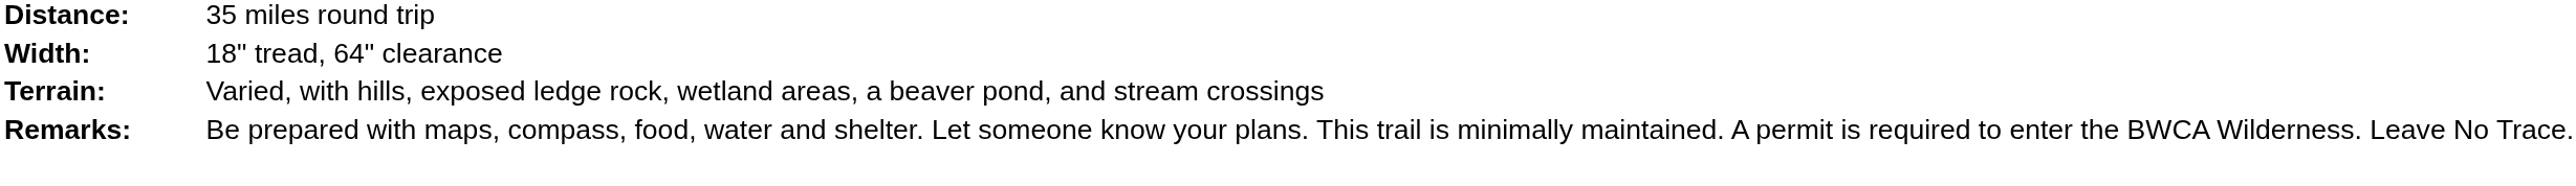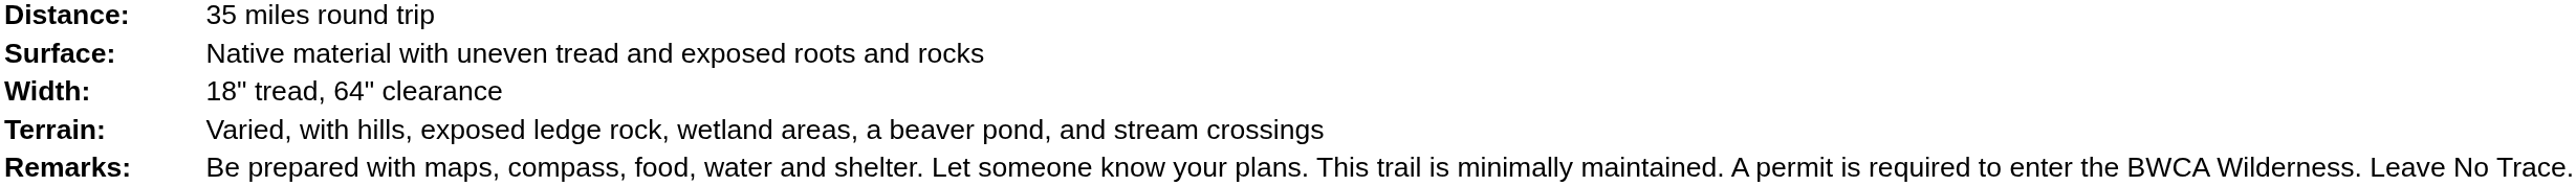+ row: Surface: | Native material with uneven tread and exposed roots and rocks
